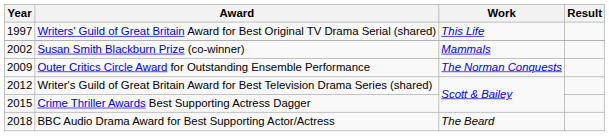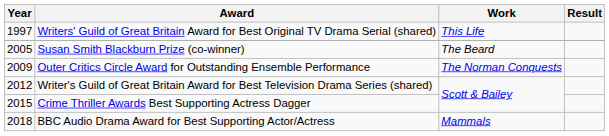Susan Smith Blackburn Prize (co-winner) | Year: 2002 -> 2005
Susan Smith Blackburn Prize (co-winner) | Work: Mammals -> The Beard
BBC Audio Drama Award for Best Supporting Actor/Actress | Work: The Beard -> Mammals
